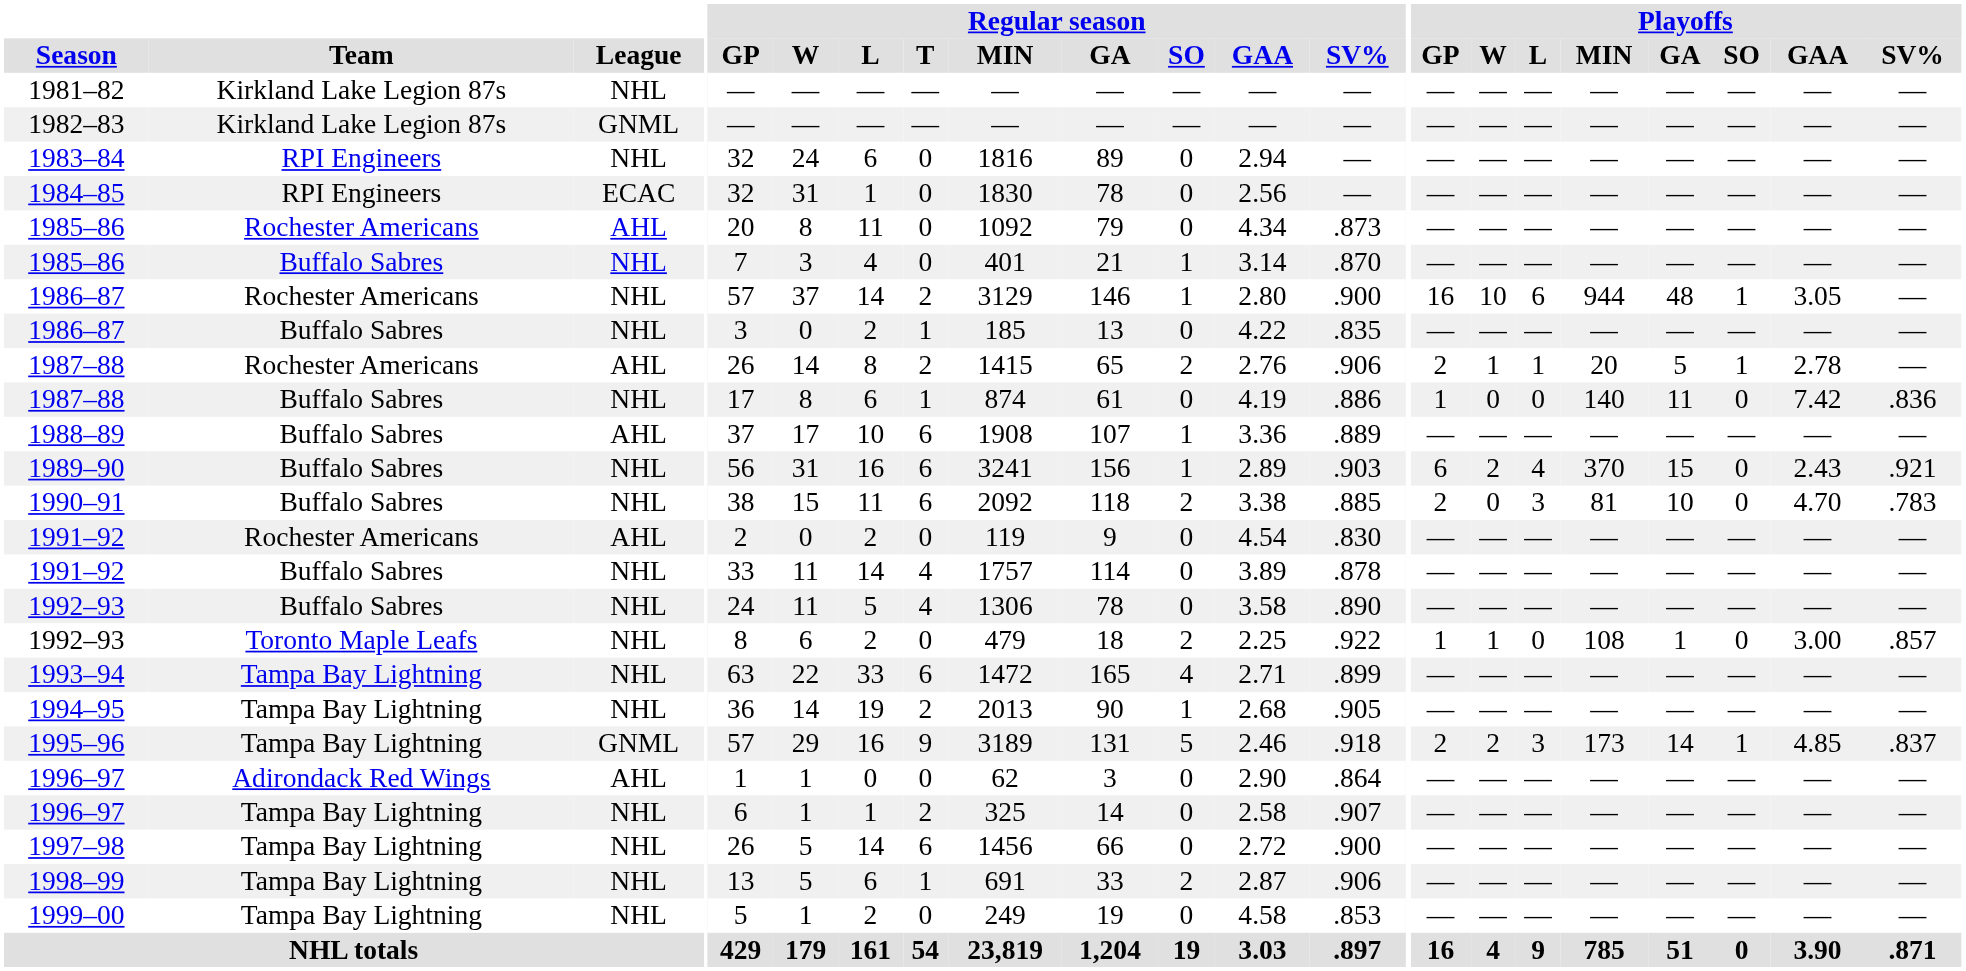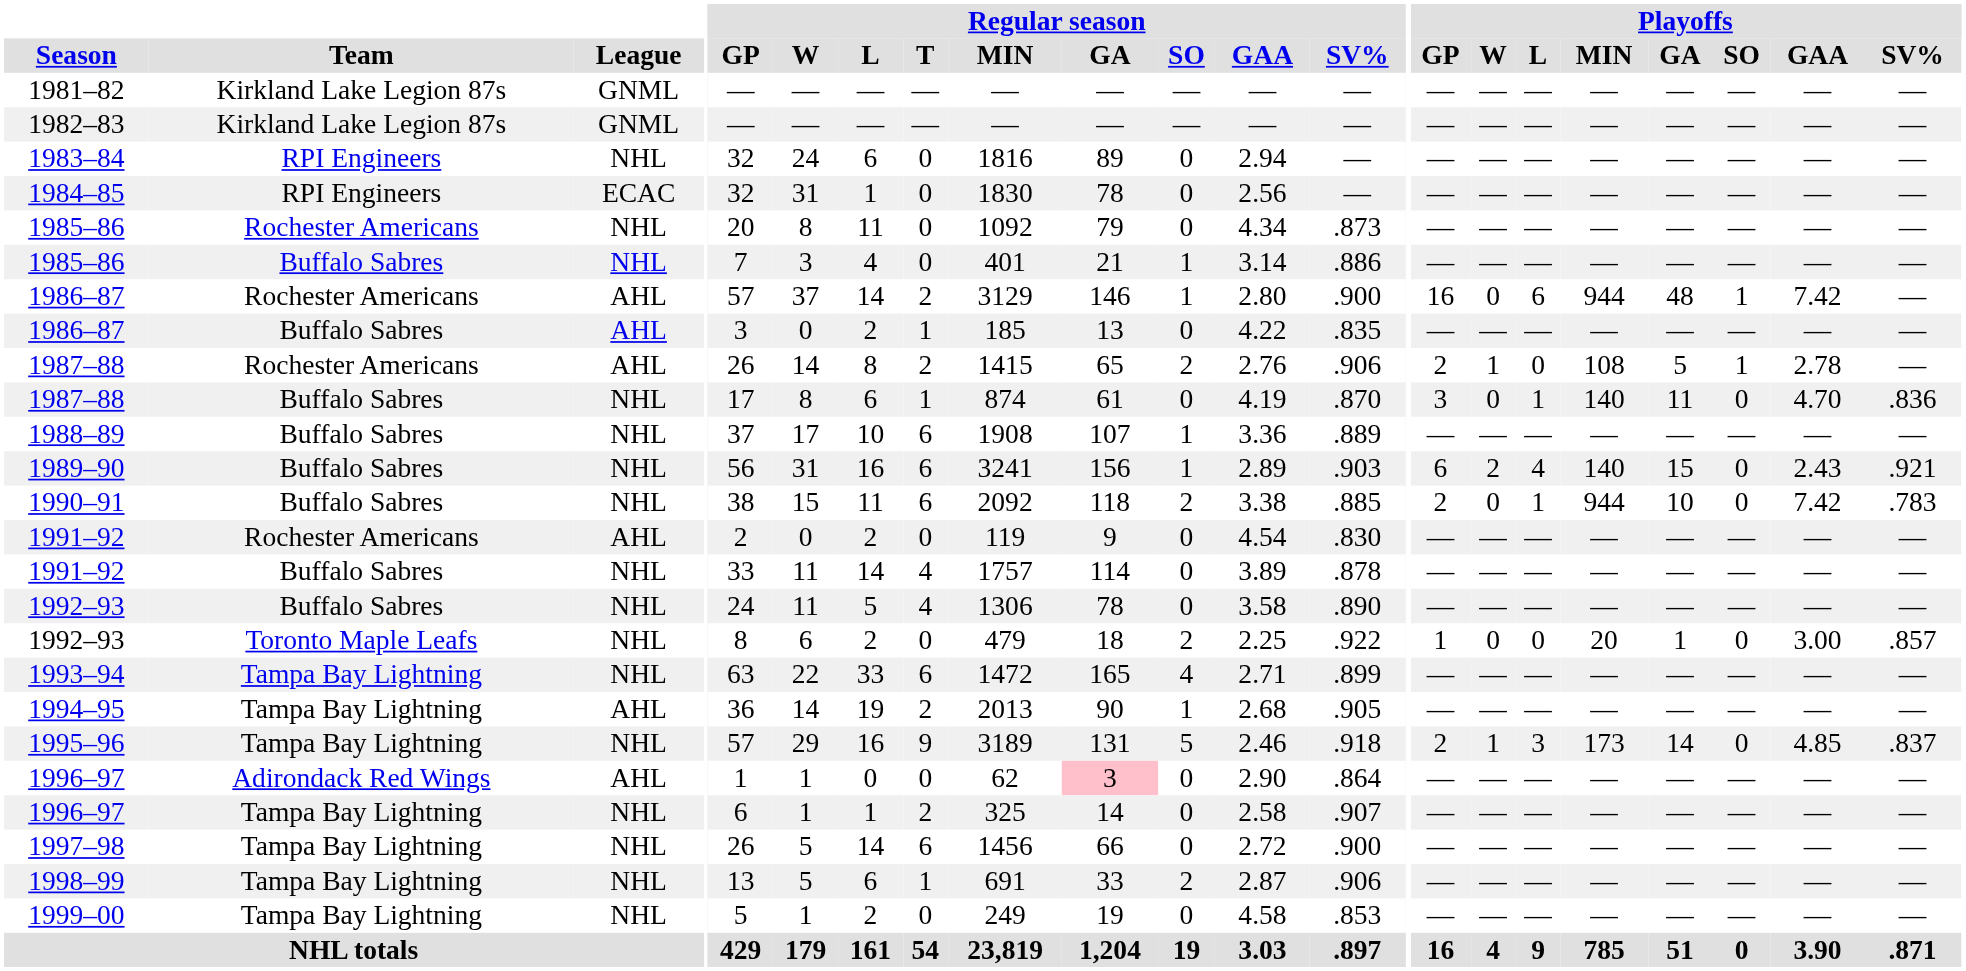1981–82 | League: NHL -> GNML
1985–86 / Rochester Americans | League: AHL -> NHL
1985–86 / Buffalo Sabres | Regular season / SV%: .870 -> .886
1986–87 / Rochester Americans | League: NHL -> AHL
1986–87 / Rochester Americans | Playoffs / W: 10 -> 0
1986–87 / Rochester Americans | Playoffs / GAA: 3.05 -> 7.42
1986–87 / Buffalo Sabres | League: NHL -> AHL
1987–88 / Rochester Americans | Playoffs / L: 1 -> 0
1987–88 / Rochester Americans | Playoffs / MIN: 20 -> 108
1987–88 / Buffalo Sabres | Regular season / SV%: .886 -> .870
1987–88 / Buffalo Sabres | Playoffs / GP: 1 -> 3
1987–88 / Buffalo Sabres | Playoffs / L: 0 -> 1
1987–88 / Buffalo Sabres | Playoffs / GAA: 7.42 -> 4.70
1988–89 | League: AHL -> NHL
1989–90 | Playoffs / MIN: 370 -> 140
1990–91 | Playoffs / L: 3 -> 1
1990–91 | Playoffs / MIN: 81 -> 944
1990–91 | Playoffs / GAA: 4.70 -> 7.42
1992–93 / Toronto Maple Leafs | Playoffs / W: 1 -> 0
1992–93 / Toronto Maple Leafs | Playoffs / MIN: 108 -> 20
1994–95 | League: NHL -> AHL
1995–96 | League: GNML -> NHL
1995–96 | Playoffs / W: 2 -> 1
1995–96 | Playoffs / SO: 1 -> 0
1996–97 / Adirondack Red Wings | Regular season / GA: no background -> pink background
